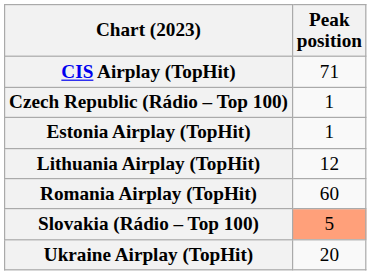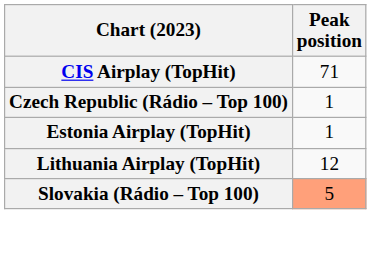- row: Romania Airplay (TopHit) | 60
- row: Ukraine Airplay (TopHit) | 20
